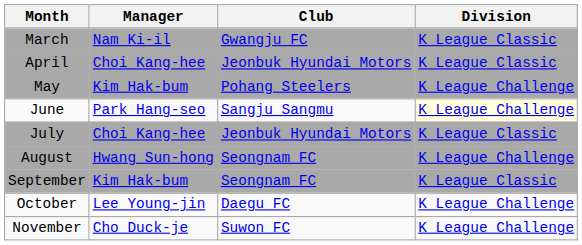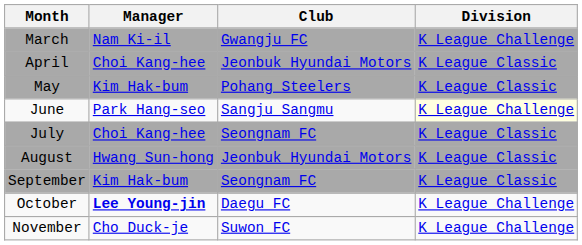March | Division: K League Classic -> K League Challenge
May | Division: K League Challenge -> K League Classic
July | Club: Jeonbuk Hyundai Motors -> Seongnam FC
August | Club: Seongnam FC -> Jeonbuk Hyundai Motors
August | Division: K League Challenge -> K League Classic
October | Manager: normal -> bold
